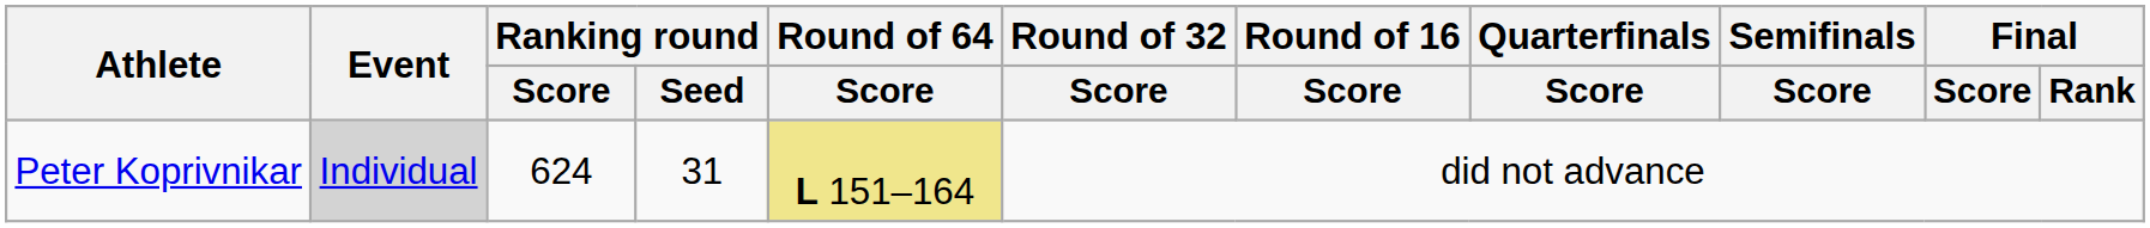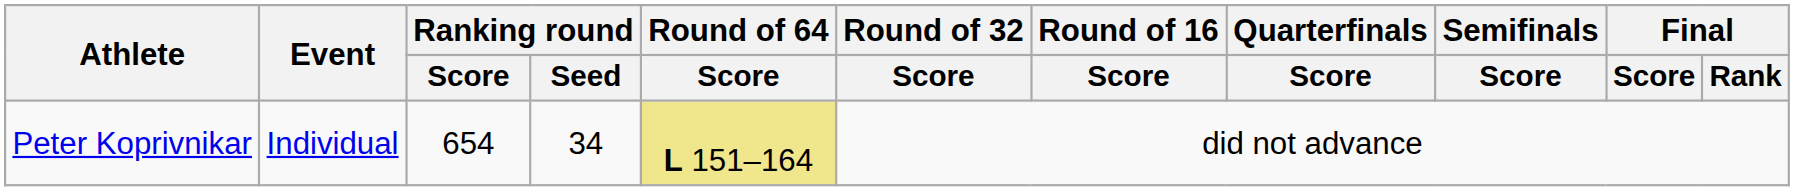Peter Koprivnikar | Event: lightgrey background -> no background
Peter Koprivnikar | Ranking round / Score: 624 -> 654
Peter Koprivnikar | Ranking round / Seed: 31 -> 34
